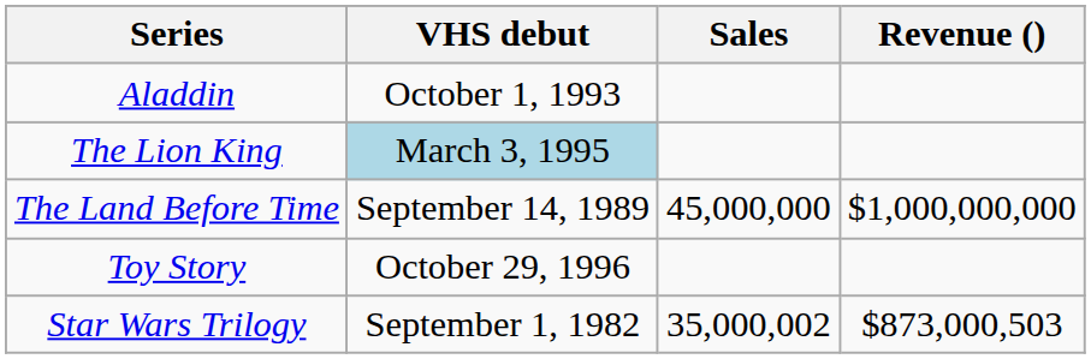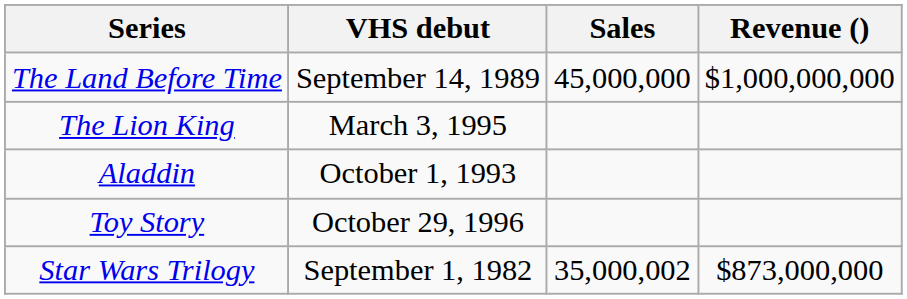rows swapped: Aladdin <-> The Land Before Time
The Lion King | VHS debut: lightblue background -> no background
Star Wars Trilogy | Revenue (): $873,000,503 -> $873,000,000
